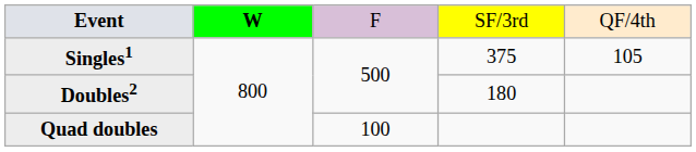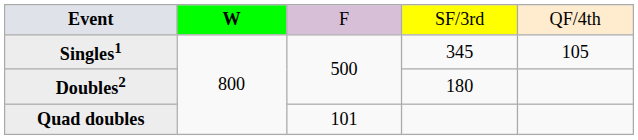Singles1 | column 4: 375 -> 345
Quad doubles | column 3: 100 -> 101
